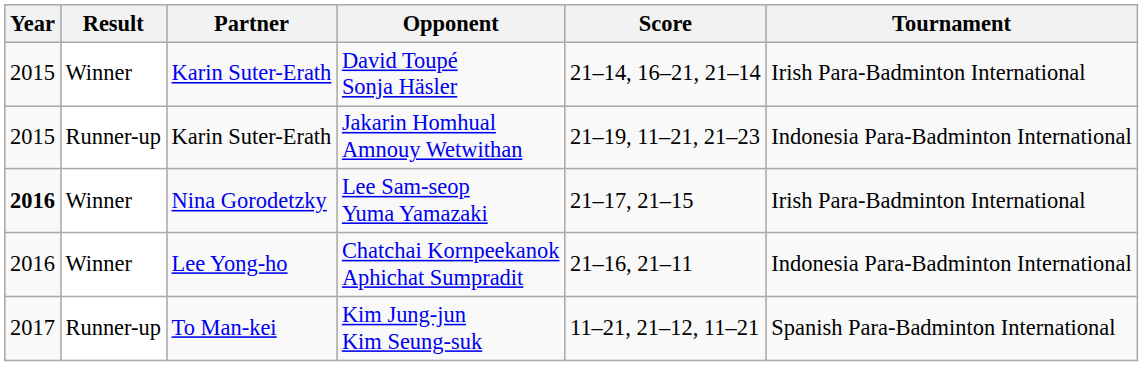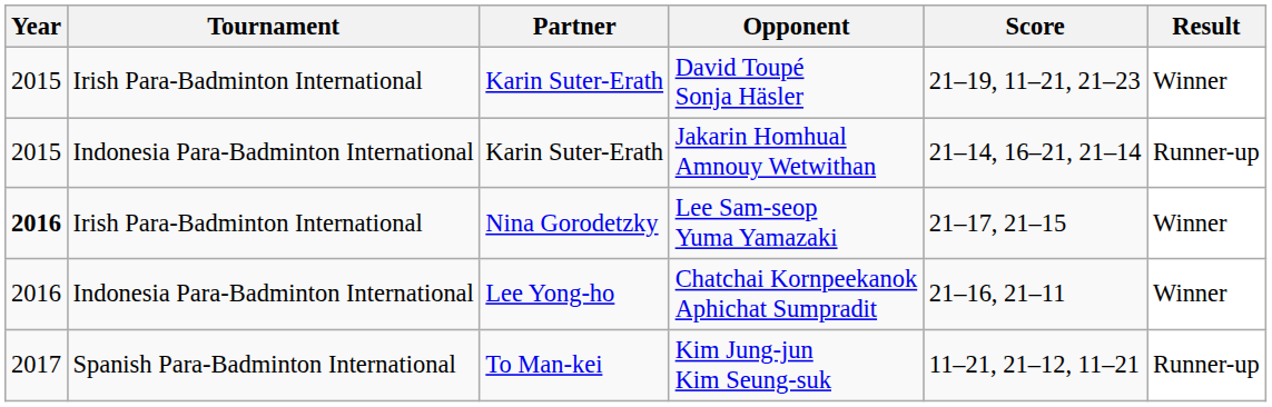columns swapped: Tournament <-> Result
David Toupé Sonja Häsler | Score: 21–14, 16–21, 21–14 -> 21–19, 11–21, 21–23
Jakarin Homhual Amnouy Wetwithan | Score: 21–19, 11–21, 21–23 -> 21–14, 16–21, 21–14
